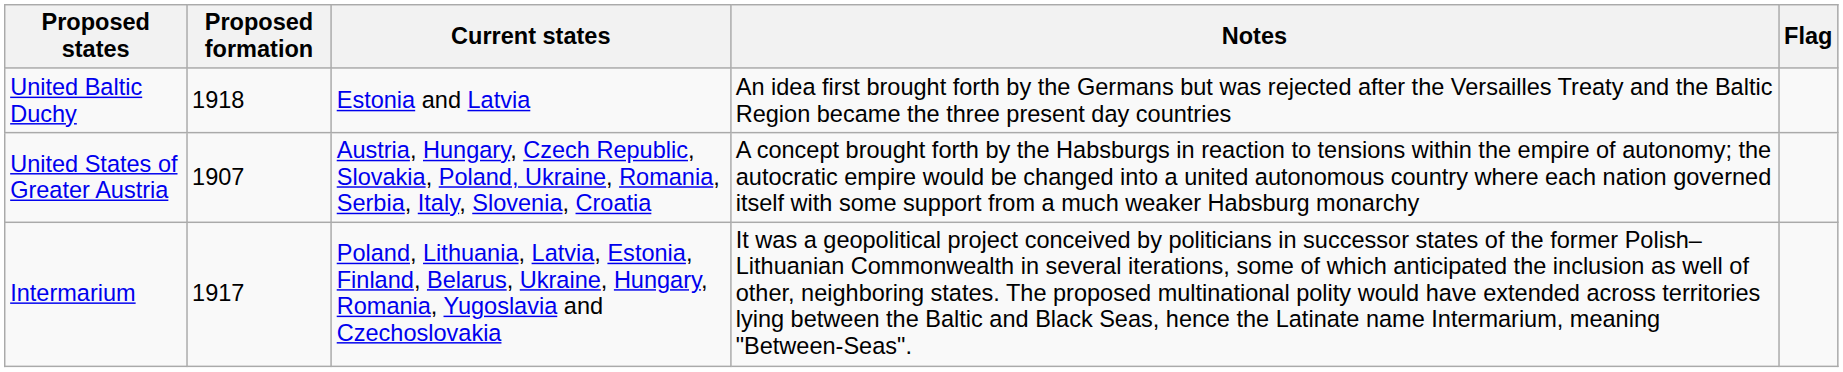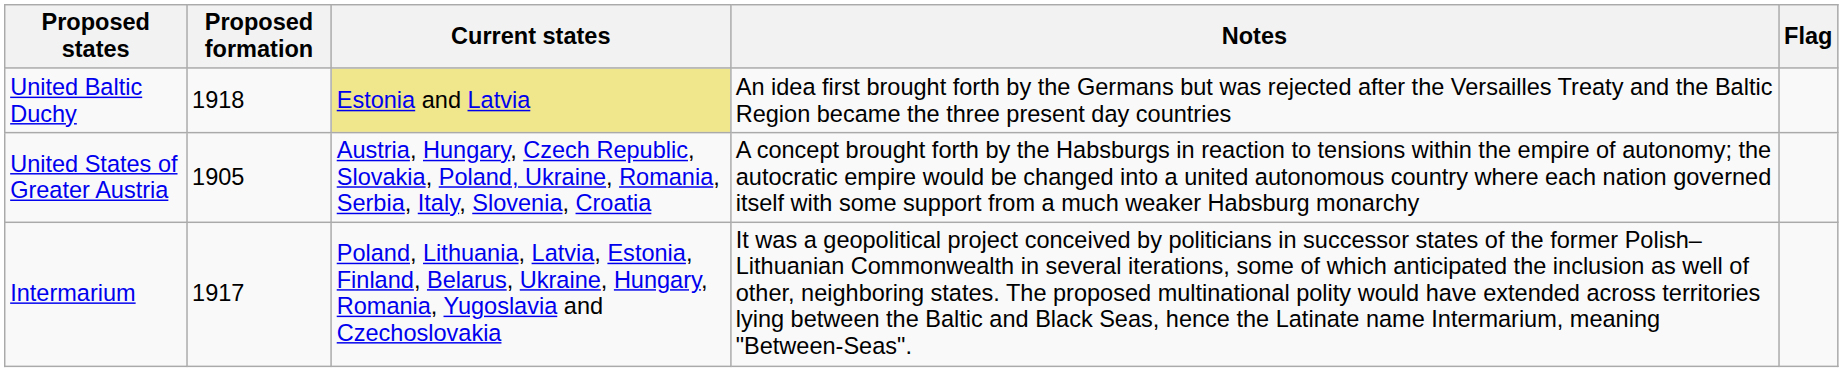United Baltic Duchy | Current states: no background -> khaki background
United States of Greater Austria | Proposed formation: 1907 -> 1905
